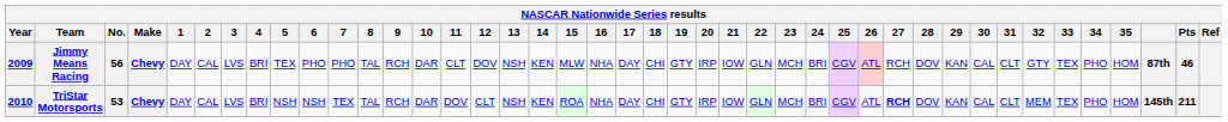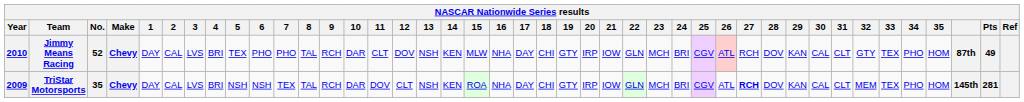Jimmy Means Racing | Year: 2009 -> 2010
Jimmy Means Racing | No.: 56 -> 52
Jimmy Means Racing | Pts: 46 -> 49
TriStar Motorsports | Year: 2010 -> 2009
TriStar Motorsports | No.: 53 -> 35
TriStar Motorsports | Pts: 211 -> 281
